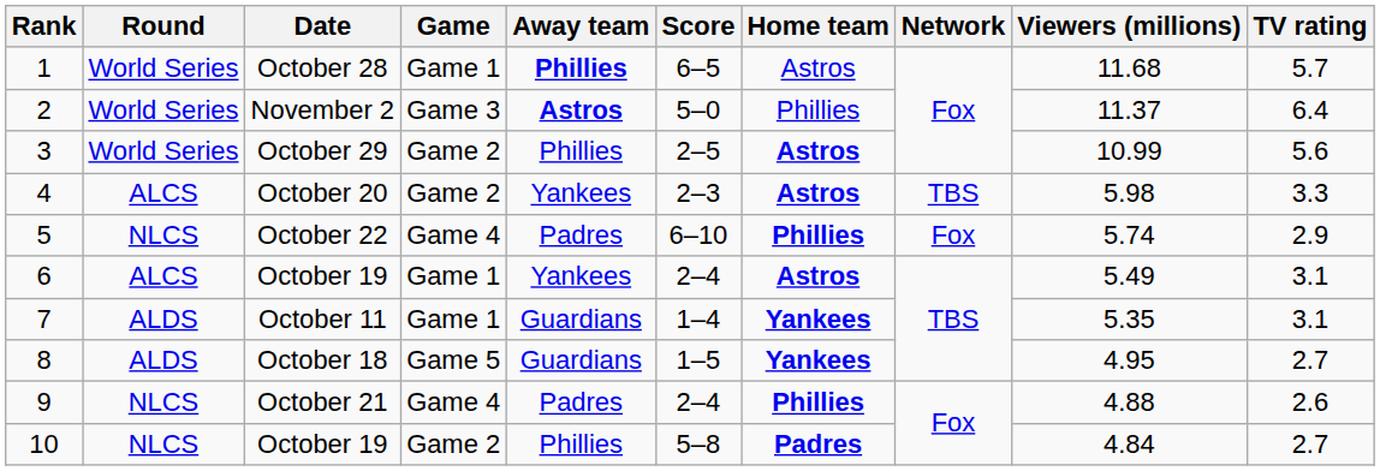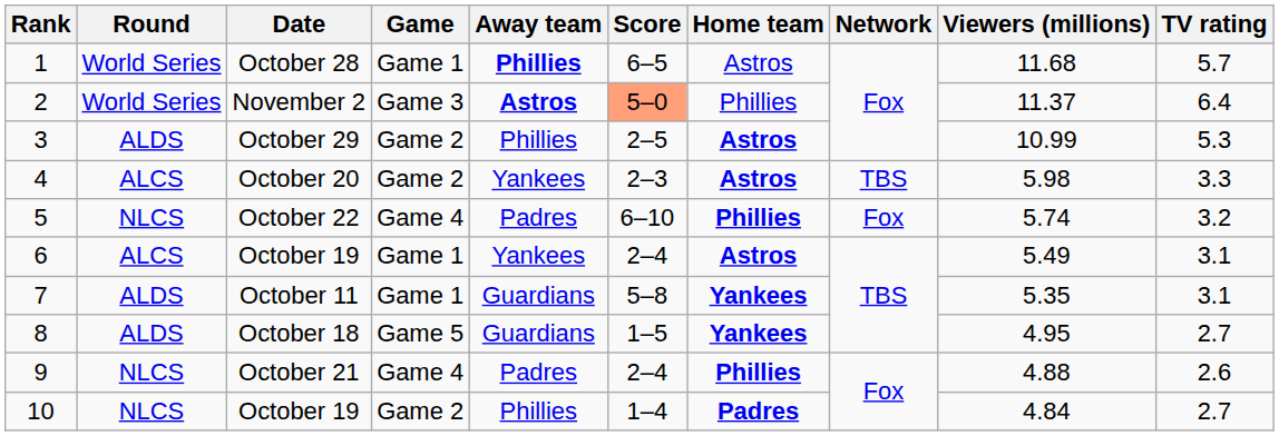November 2 | Score: no background -> lightsalmon background
October 29 | Round: World Series -> ALDS
October 29 | TV rating: 5.6 -> 5.3
October 22 | TV rating: 2.9 -> 3.2
October 11 | Score: 1–4 -> 5–8
10 / October 19 | Score: 5–8 -> 1–4
